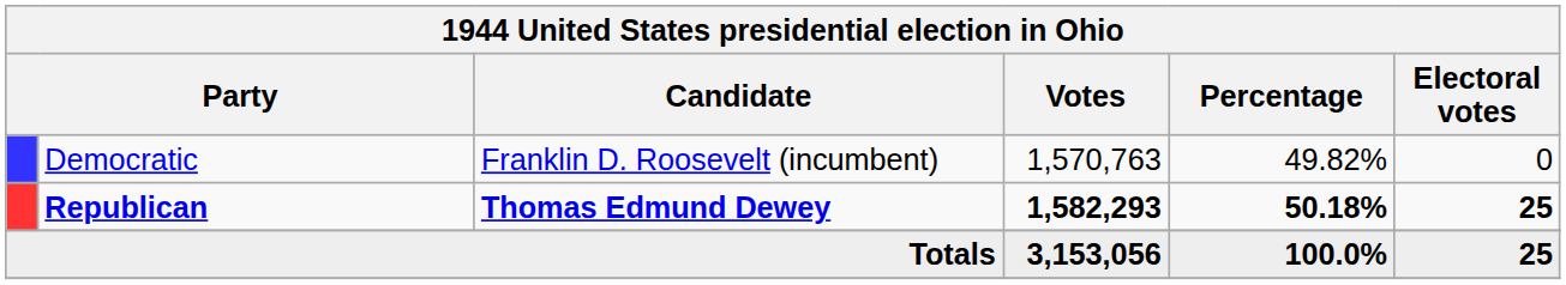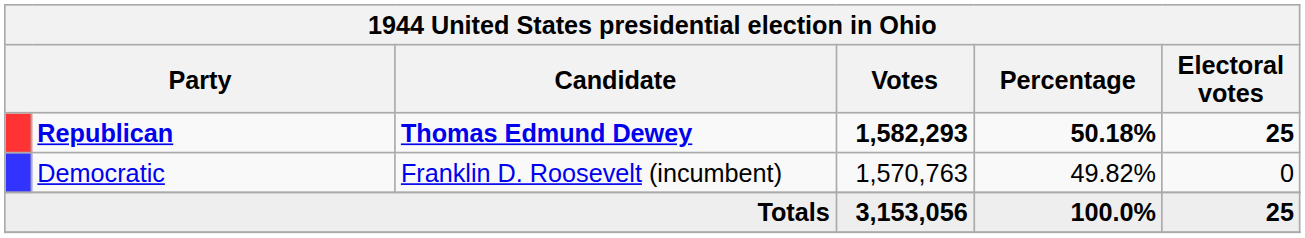rows swapped: Republican <-> Democratic
